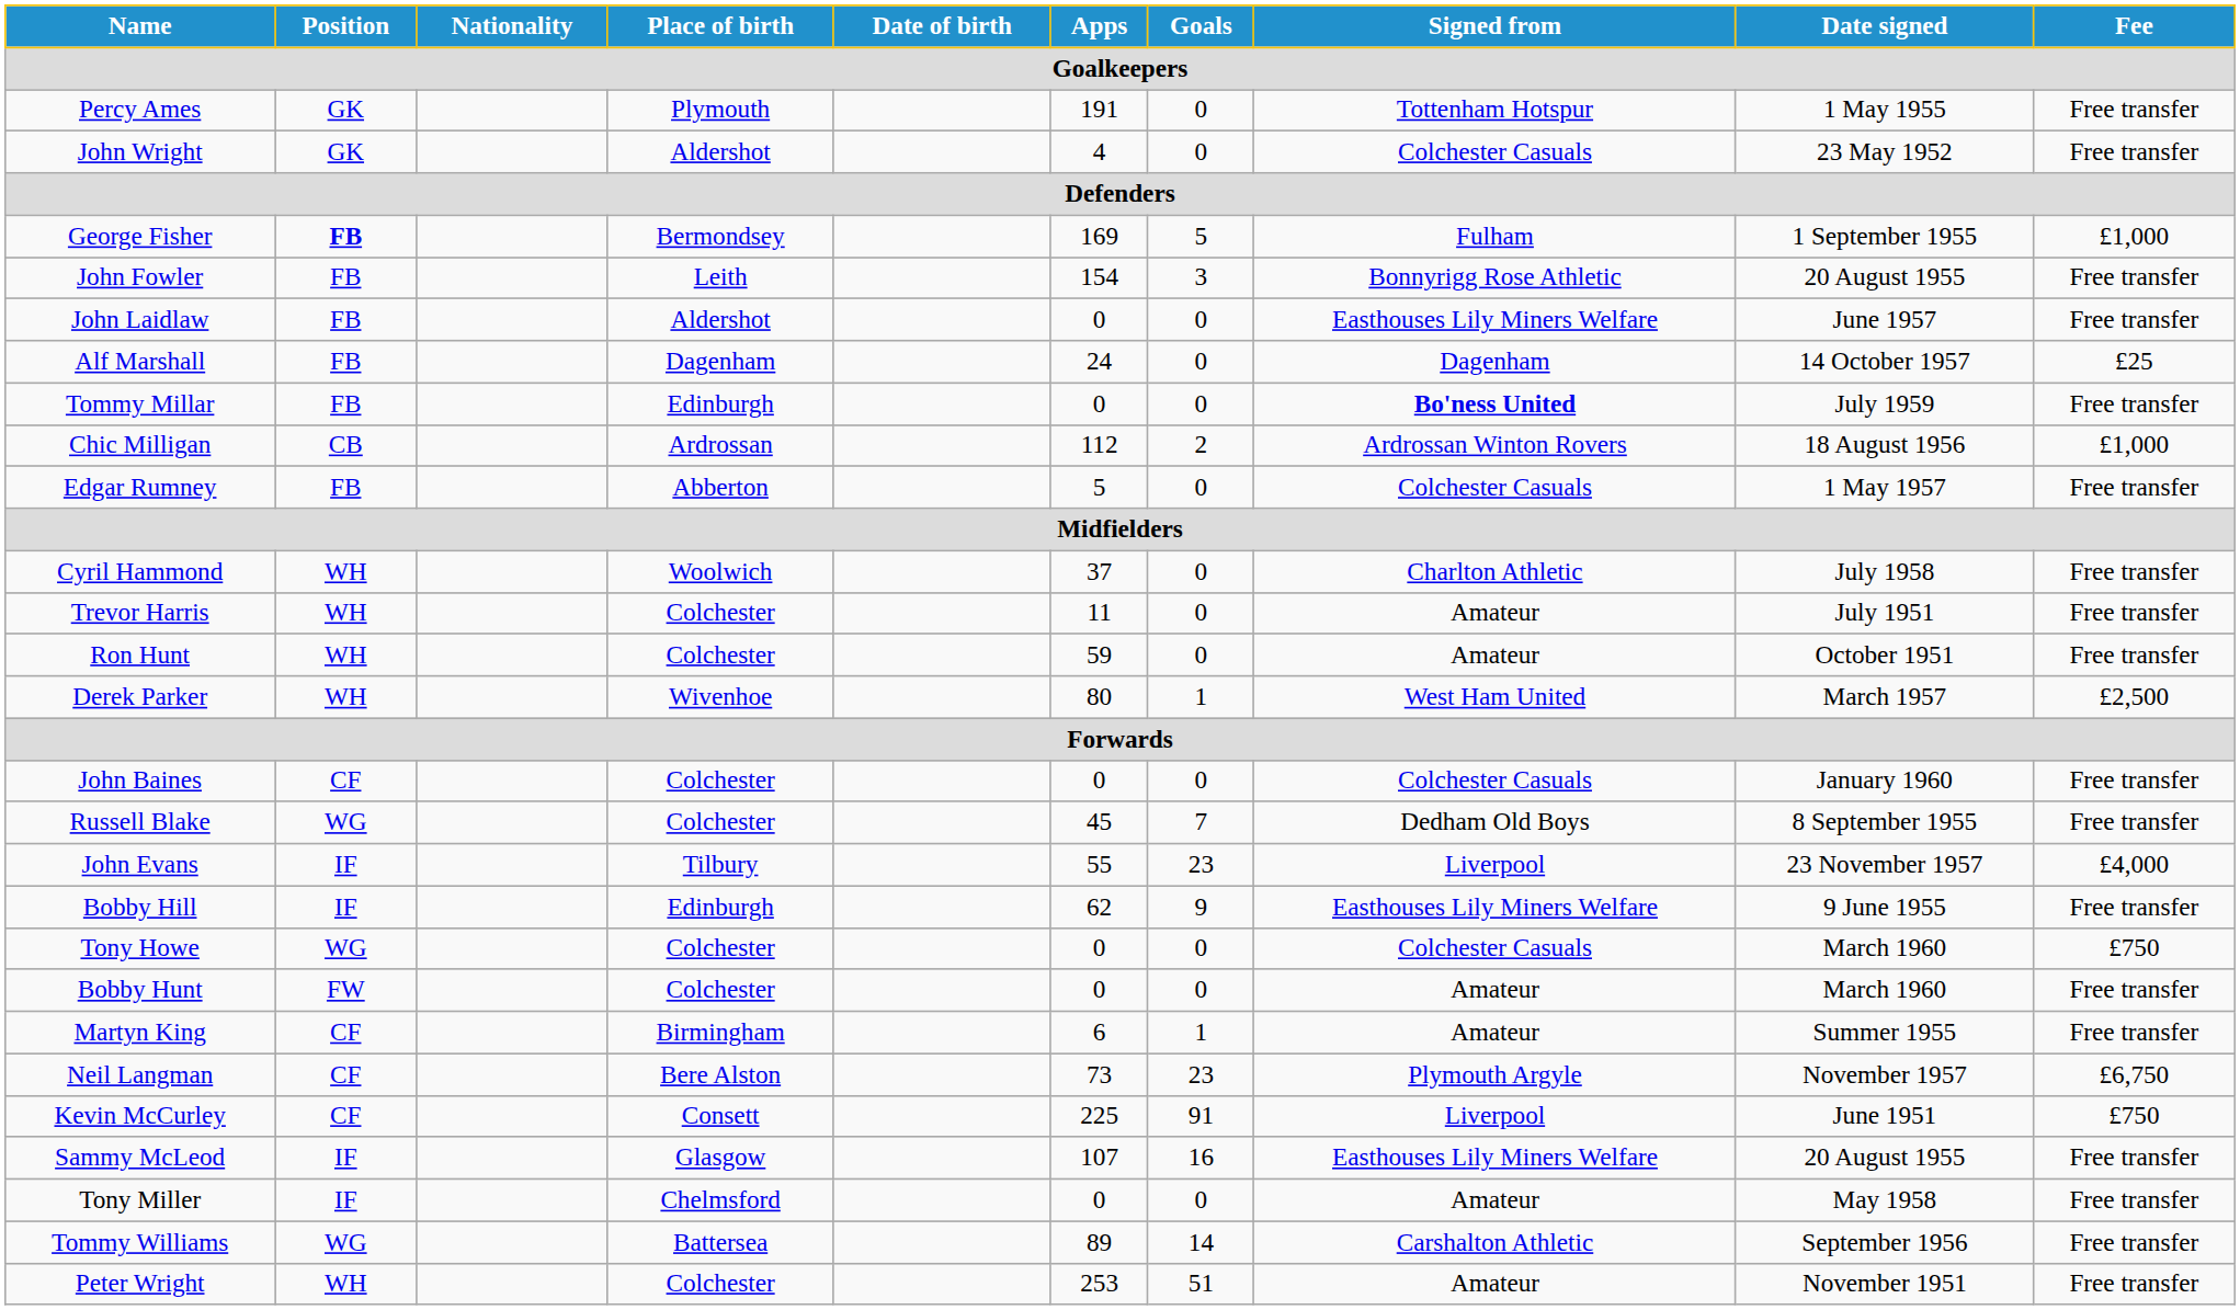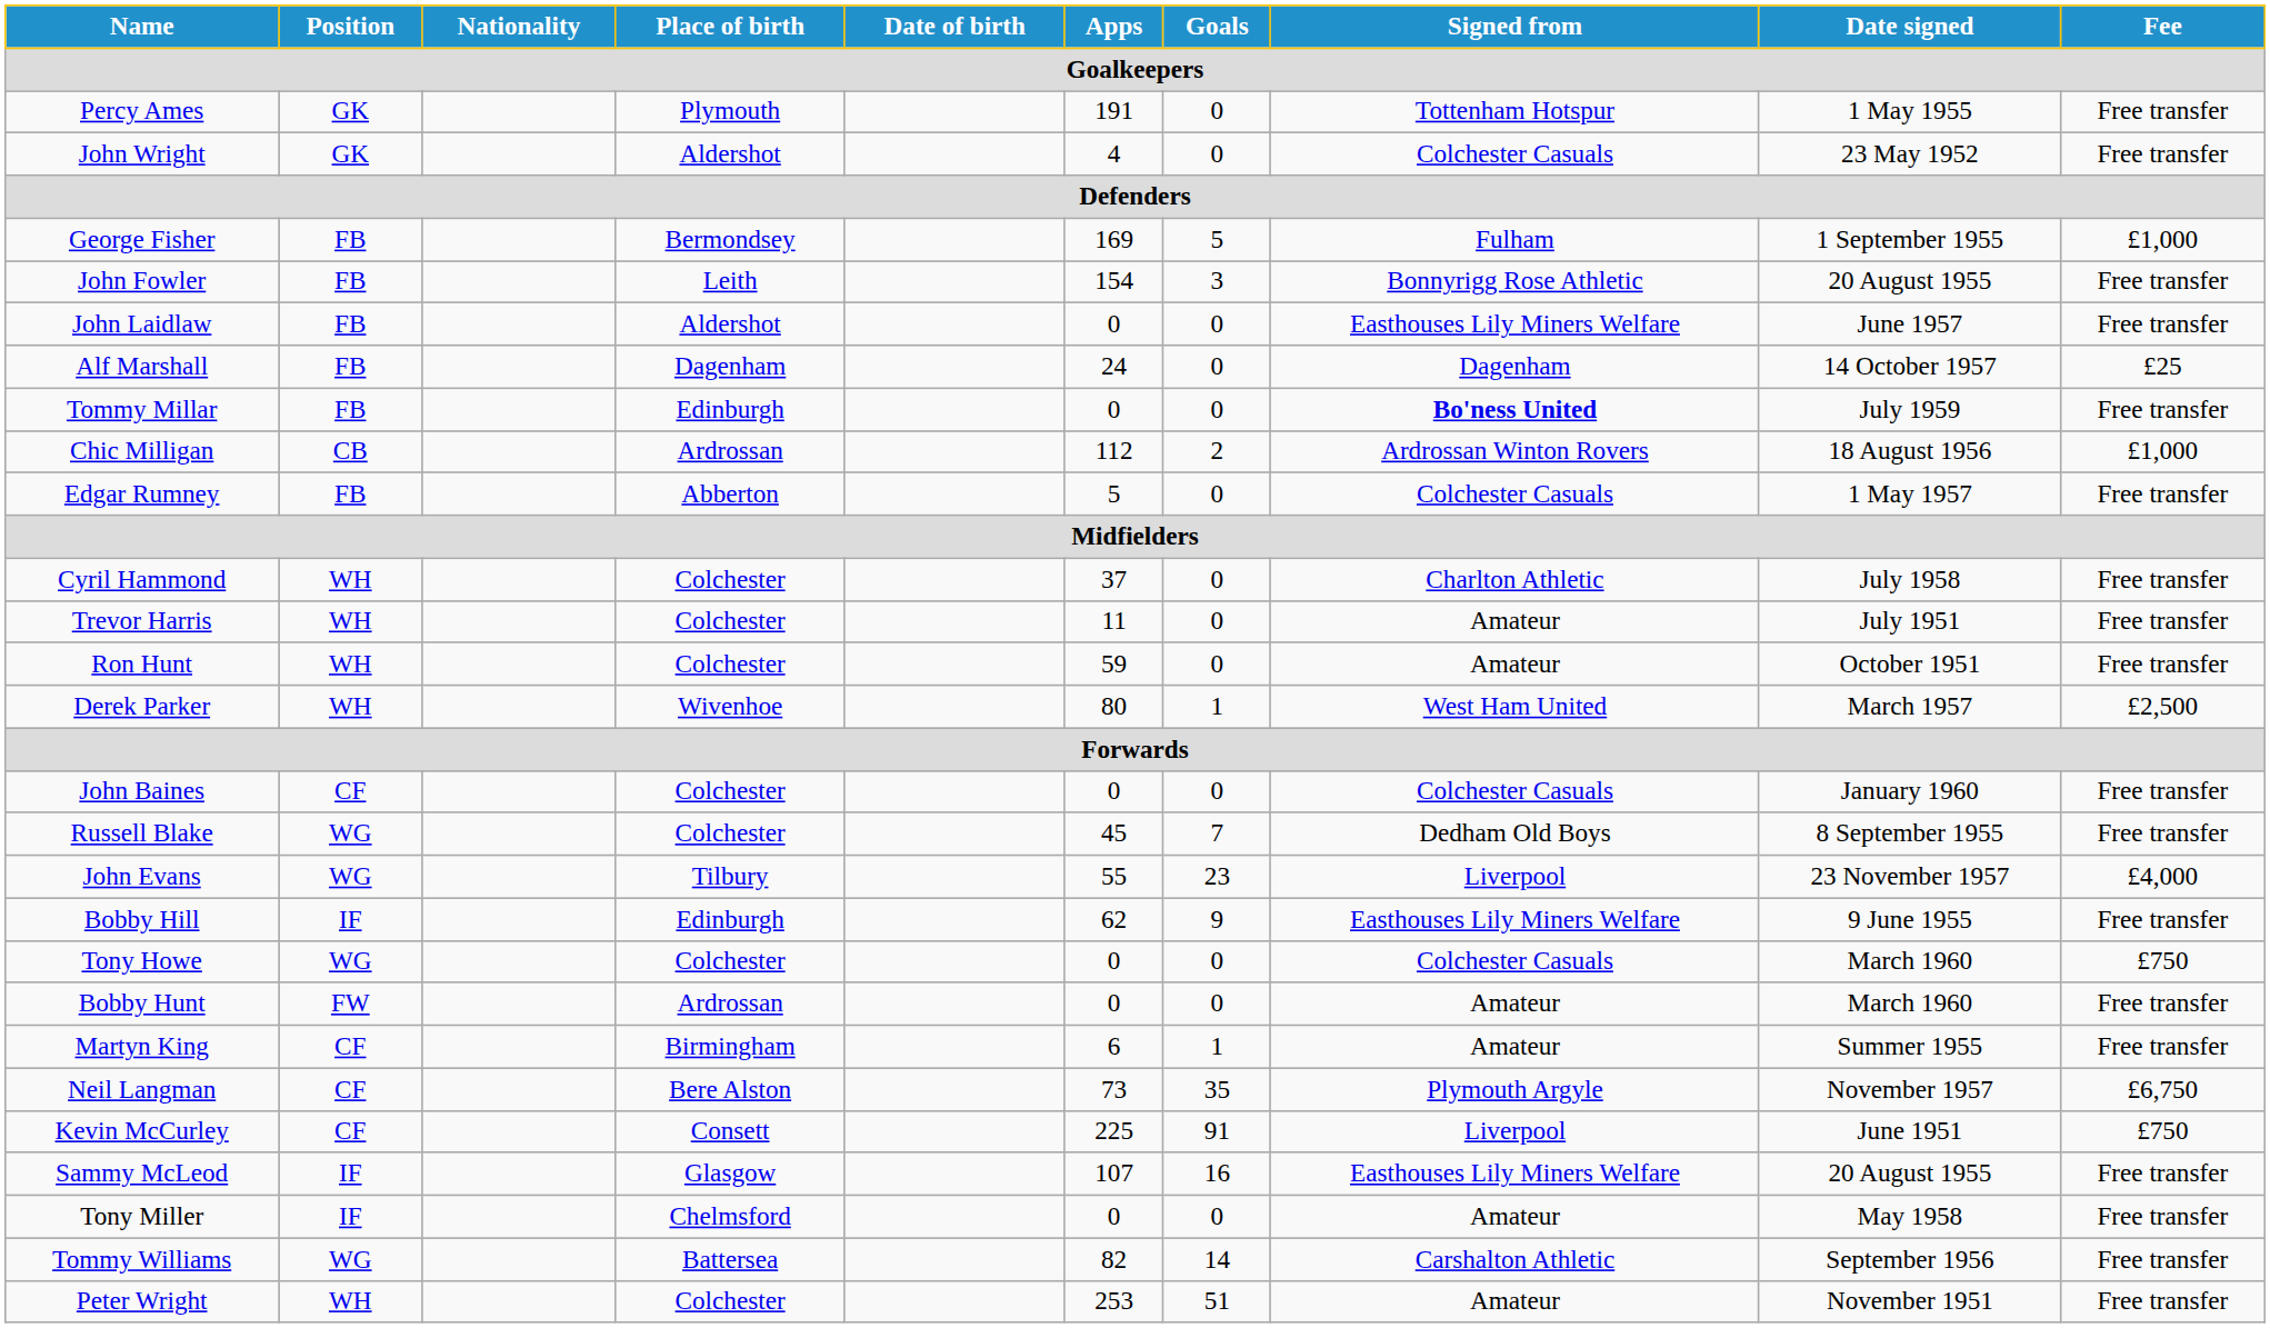George Fisher | Position: bold -> normal
Cyril Hammond | Place of birth: Woolwich -> Colchester
John Evans | Position: IF -> WG
Bobby Hunt | Place of birth: Colchester -> Ardrossan
Neil Langman | Goals: 23 -> 35
Tommy Williams | Apps: 89 -> 82
